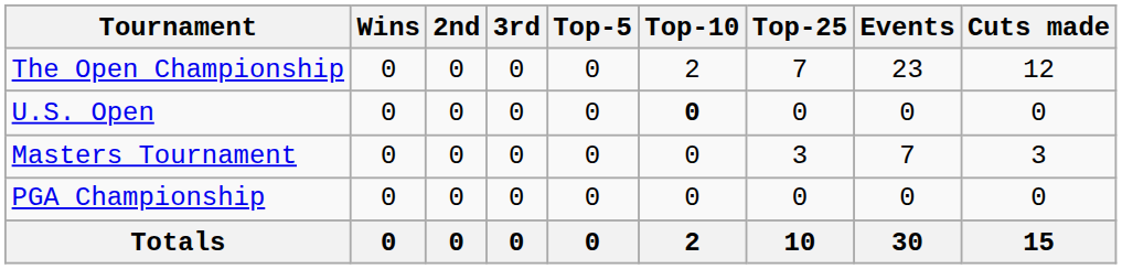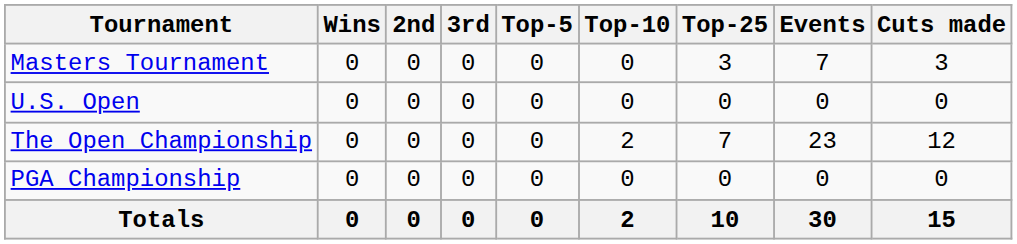rows swapped: Masters Tournament <-> The Open Championship
U.S. Open | Top-10: bold -> normal
